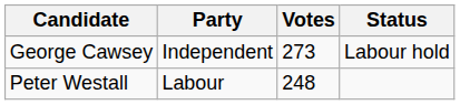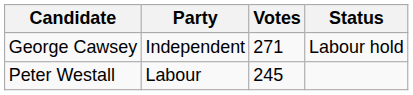George Cawsey | Votes: 273 -> 271
Peter Westall | Votes: 248 -> 245
